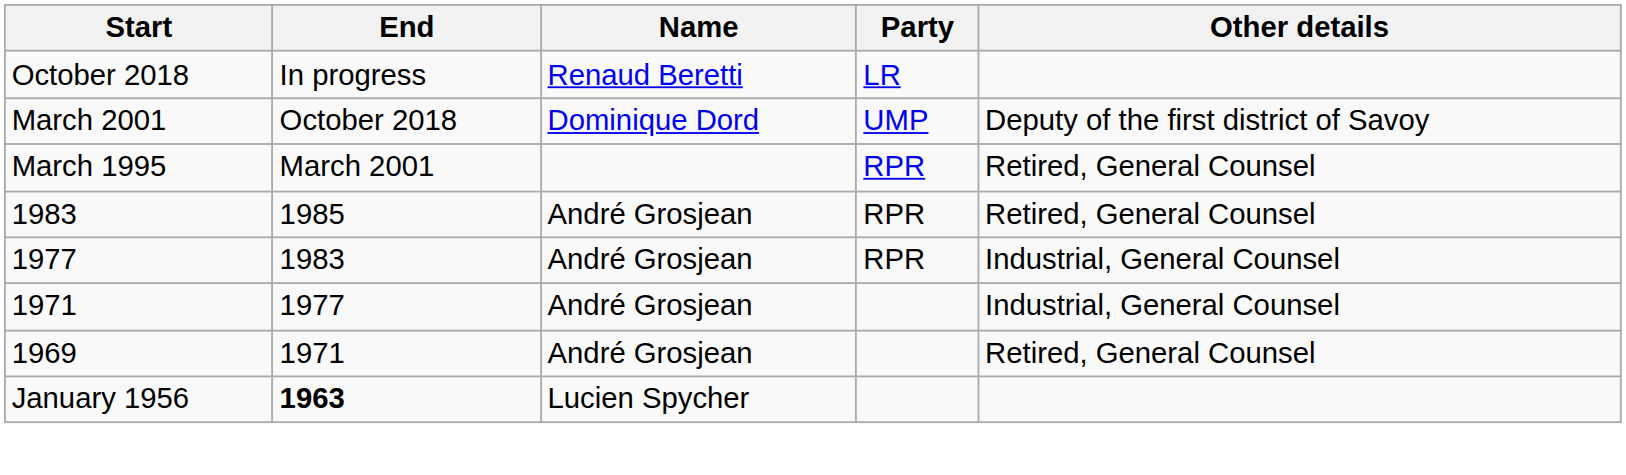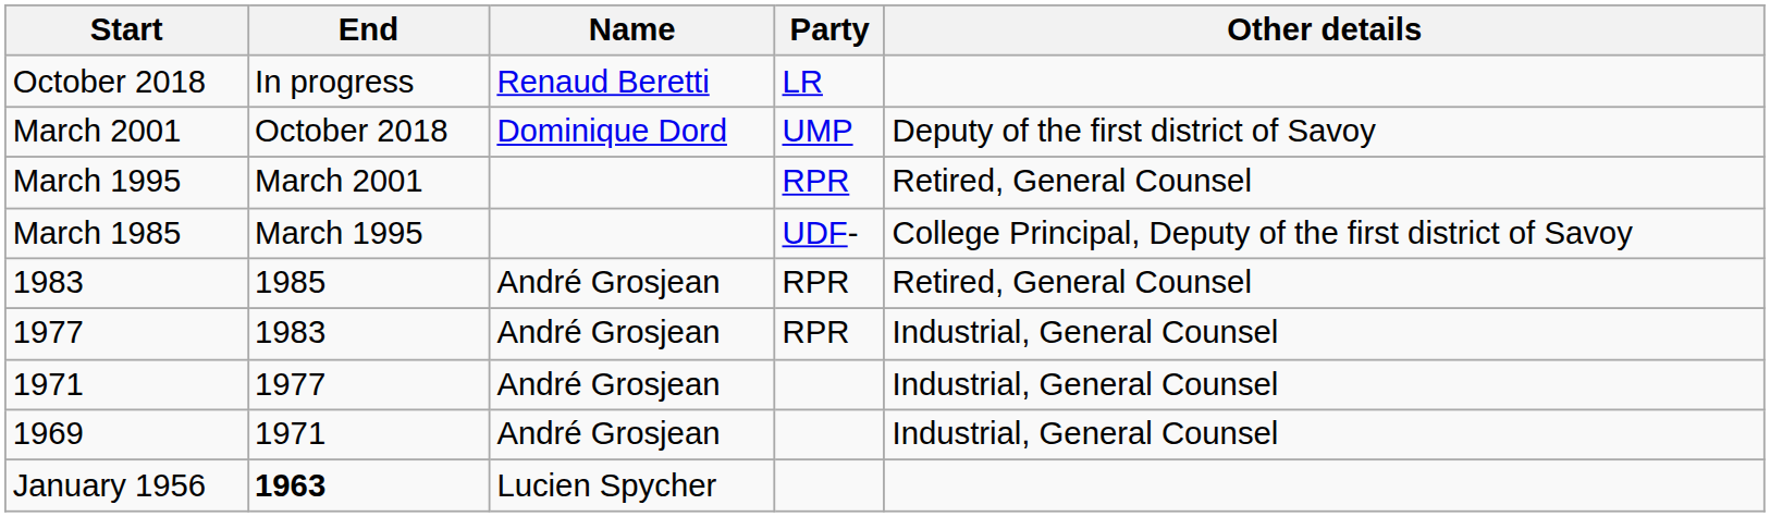+ row: March 1985 | March 1995 | UDF- | College Principal, Deputy of the first district of Savoy
1969 | Other details: Retired, General Counsel -> Industrial, General Counsel
